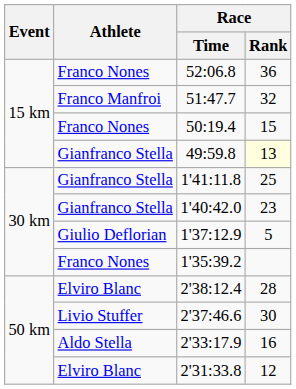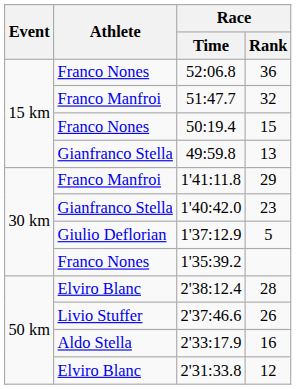49:59.8 | Race / Rank: lightyellow background -> no background
1'41:11.8 | Athlete: Gianfranco Stella -> Franco Manfroi
1'41:11.8 | Race / Rank: 25 -> 29
2'37:46.6 | Race / Rank: 30 -> 26
